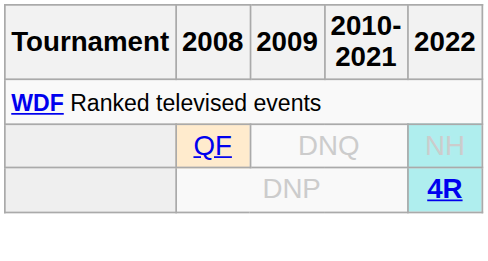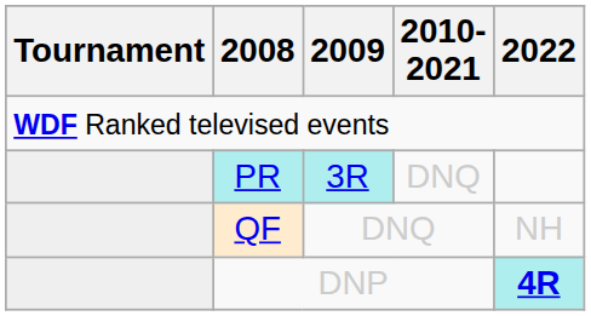+ row: PR | 3R | DNQ
QF | 2022: paleturquoise background -> no background
